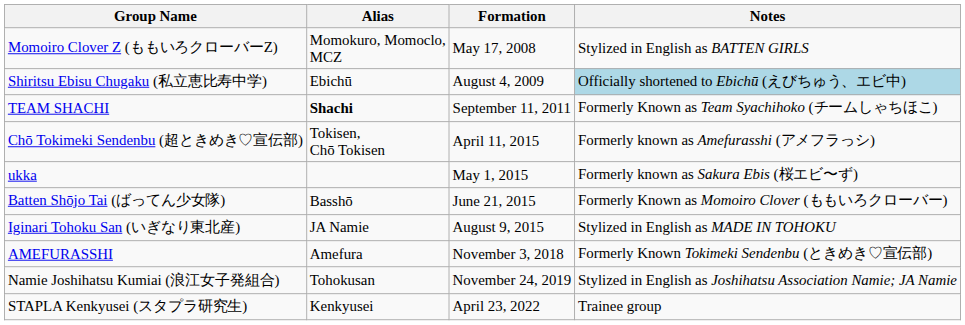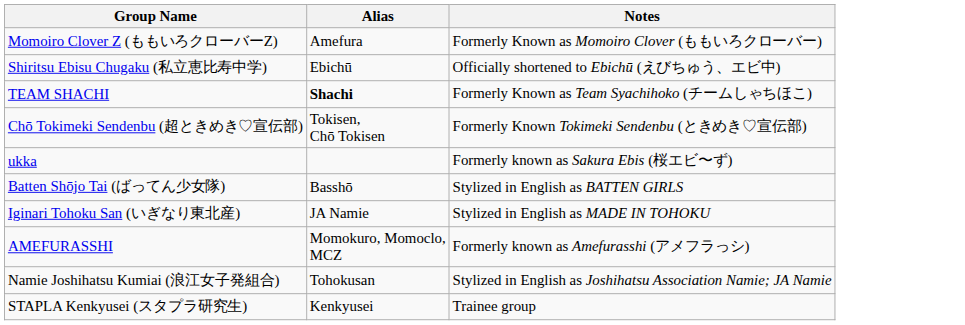- column: Formation | May 17, 2008 | August 4, 2009 | September 11, 2011 | April 11, 2015 | May 1, 2015 | June 21, 2015 | August 9, 2015 | November 3, 2018 | November 24, 2019 | April 23, 2022
Momoiro Clover Z (ももいろクローバーZ) | Alias: Momokuro, Momoclo, MCZ -> Amefura
Momoiro Clover Z (ももいろクローバーZ) | Notes: Stylized in English as BATTEN GIRLS -> Formerly Known as Momoiro Clover (ももいろクローバー)
Shiritsu Ebisu Chugaku (私立恵比寿中学) | Notes: lightblue background -> no background
Chō Tokimeki Sendenbu (超ときめき♡宣伝部) | Notes: Formerly known as Amefurasshi (アメフラっシ) -> Formerly Known Tokimeki Sendenbu (ときめき♡宣伝部)
Batten Shōjo Tai (ばってん少女隊) | Notes: Formerly Known as Momoiro Clover (ももいろクローバー) -> Stylized in English as BATTEN GIRLS
AMEFURASSHI | Alias: Amefura -> Momokuro, Momoclo, MCZ
AMEFURASSHI | Notes: Formerly Known Tokimeki Sendenbu (ときめき♡宣伝部) -> Formerly known as Amefurasshi (アメフラっシ)
